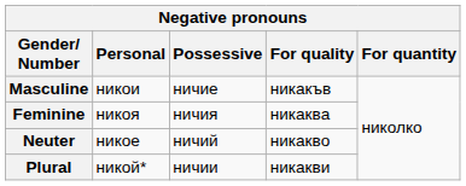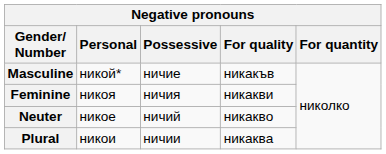Masculine | Personal: никои -> никой*
Feminine | For quality: никаква -> никакви
Plural | Personal: никой* -> никои
Plural | For quality: никакви -> никаква
